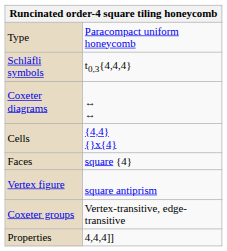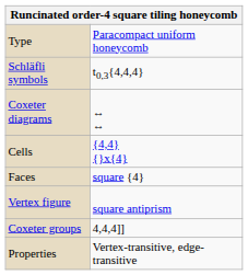Coxeter groups | column 2: Vertex-transitive, edge-transitive -> 4,4,4]]
Properties | column 2: 4,4,4]] -> Vertex-transitive, edge-transitive
